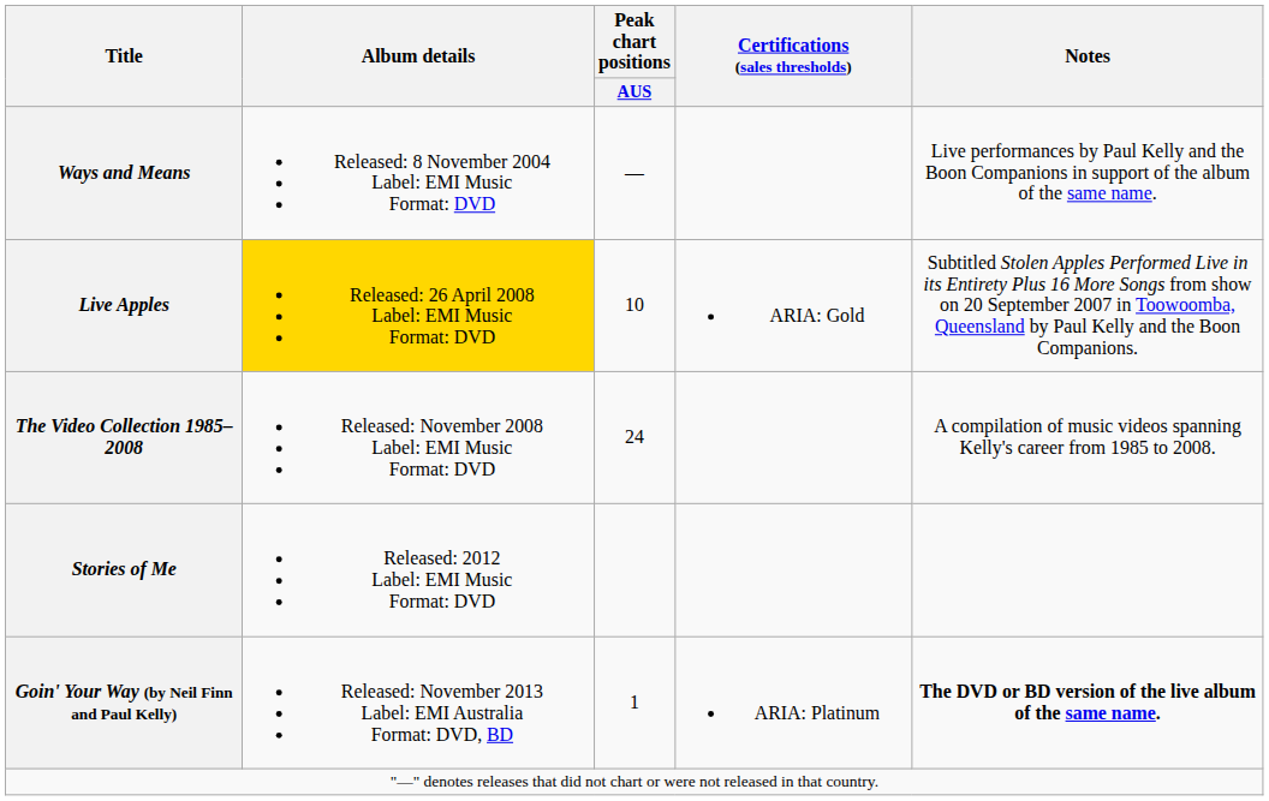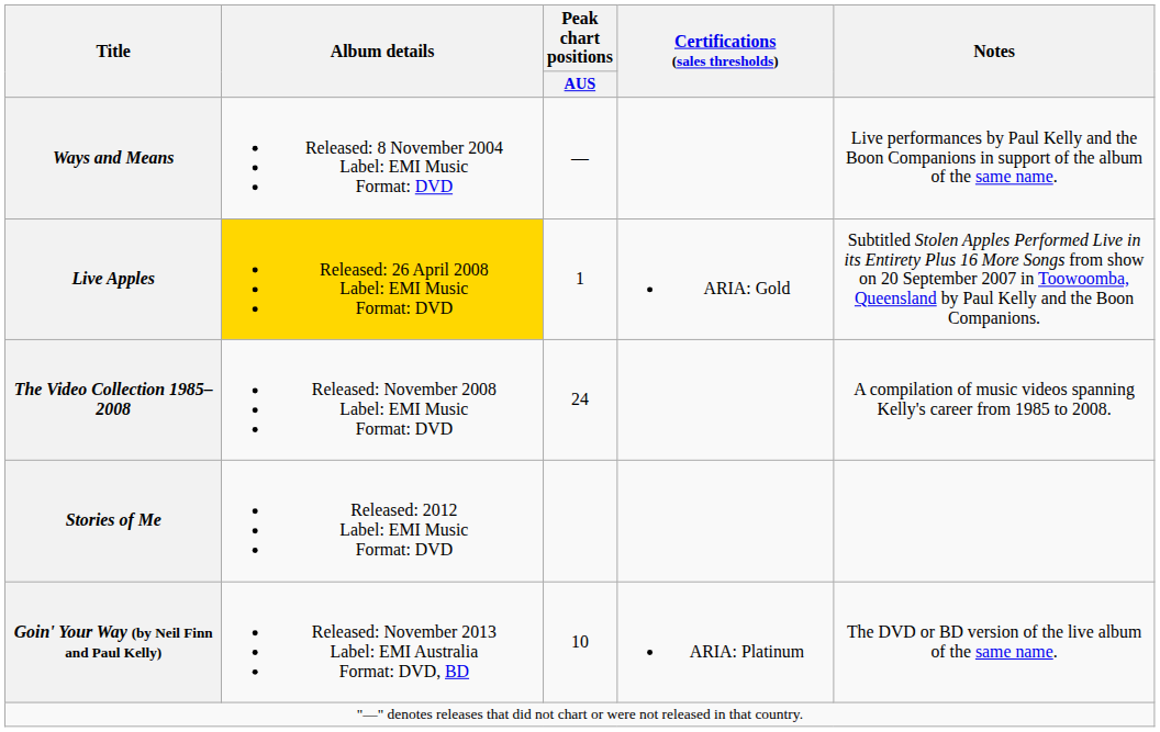Live Apples | Peak chart positions / AUS: 10 -> 1
Goin' Your Way (by Neil Finn and Paul Kelly) | Peak chart positions / AUS: 1 -> 10
Goin' Your Way (by Neil Finn and Paul Kelly) | Notes: bold -> normal
